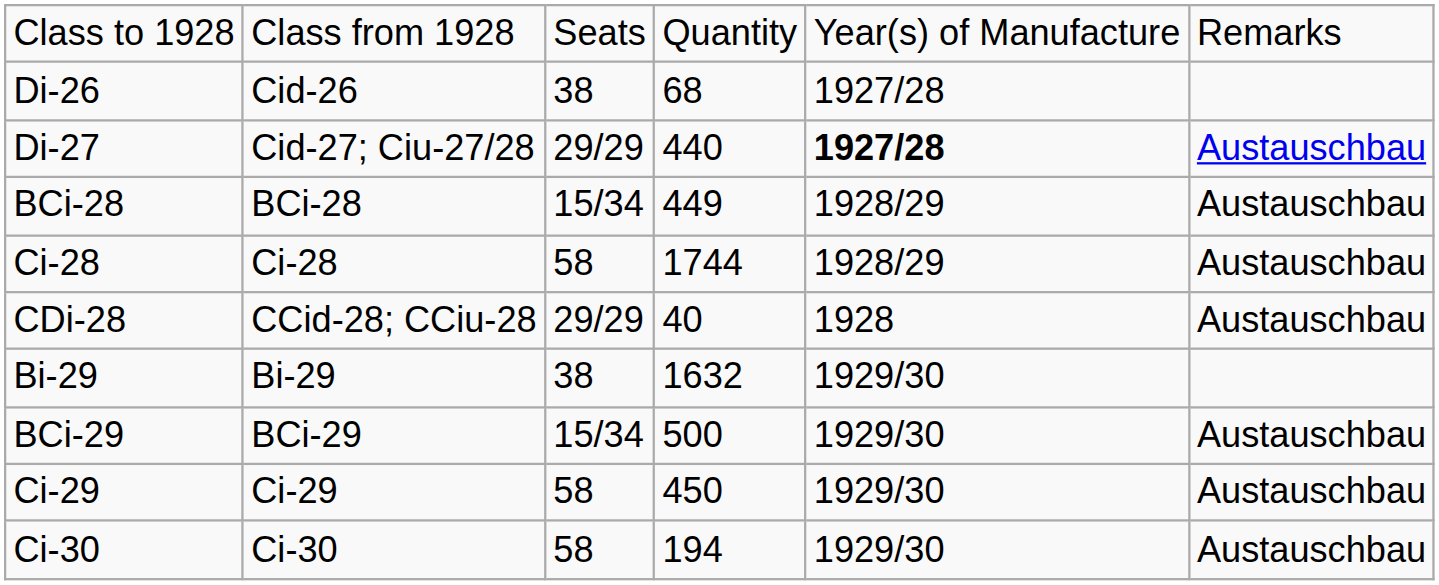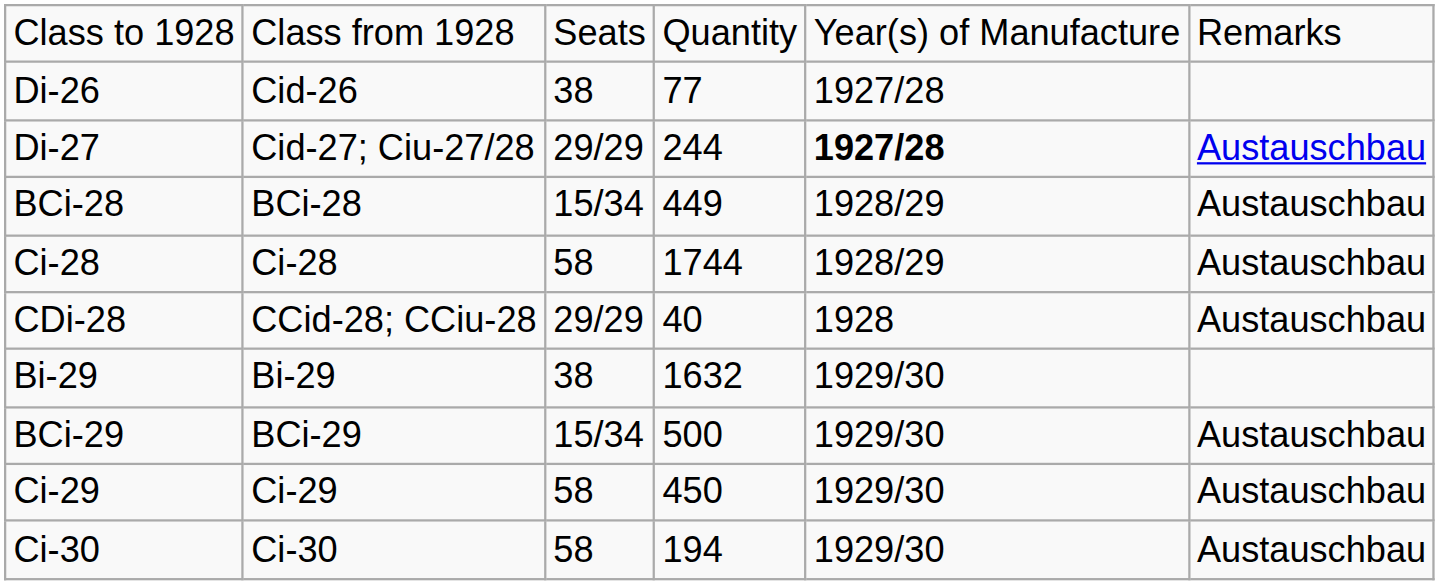Di-26 | column 4: 68 -> 77
Di-27 | column 4: 440 -> 244
